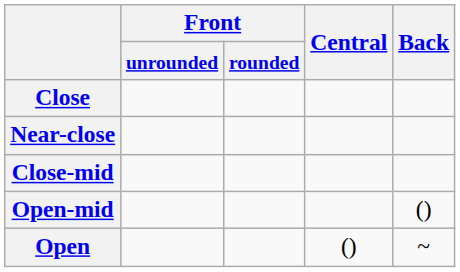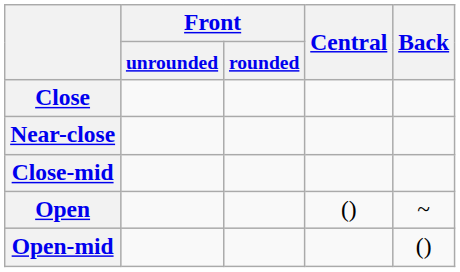rows swapped: Open-mid <-> Open
